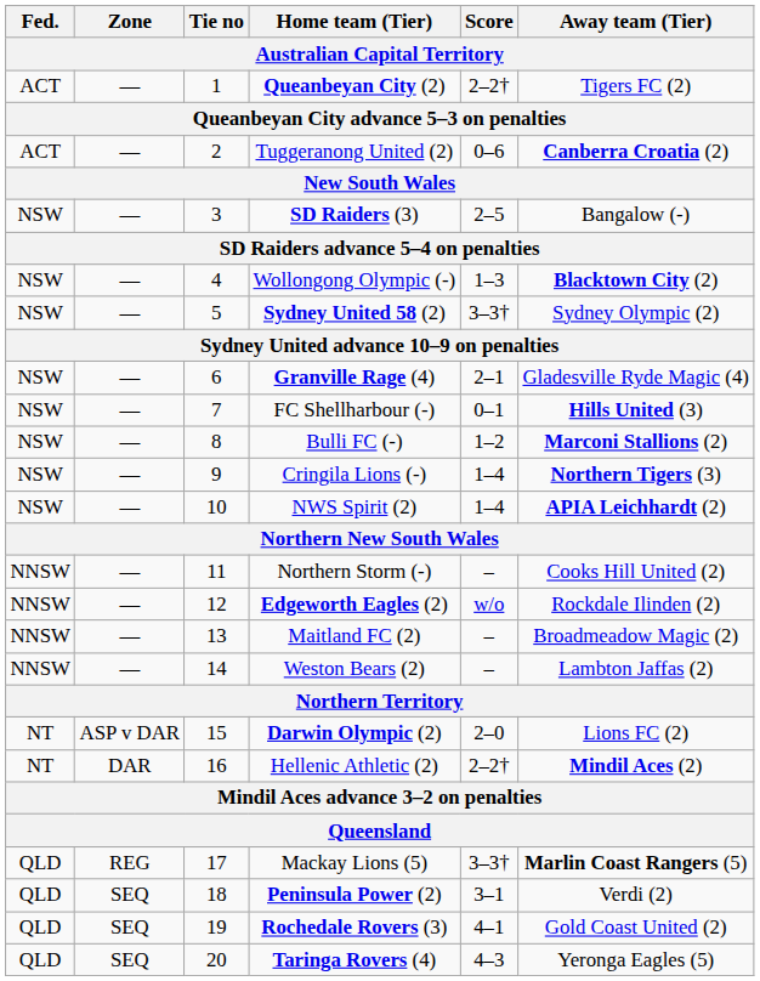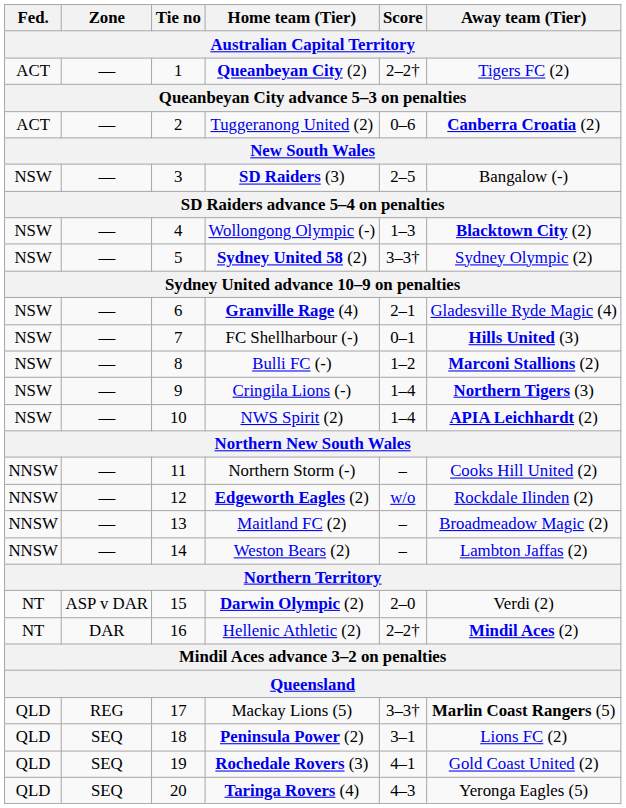Darwin Olympic (2) | Away team (Tier): Lions FC (2) -> Verdi (2)
Peninsula Power (2) | Away team (Tier): Verdi (2) -> Lions FC (2)
